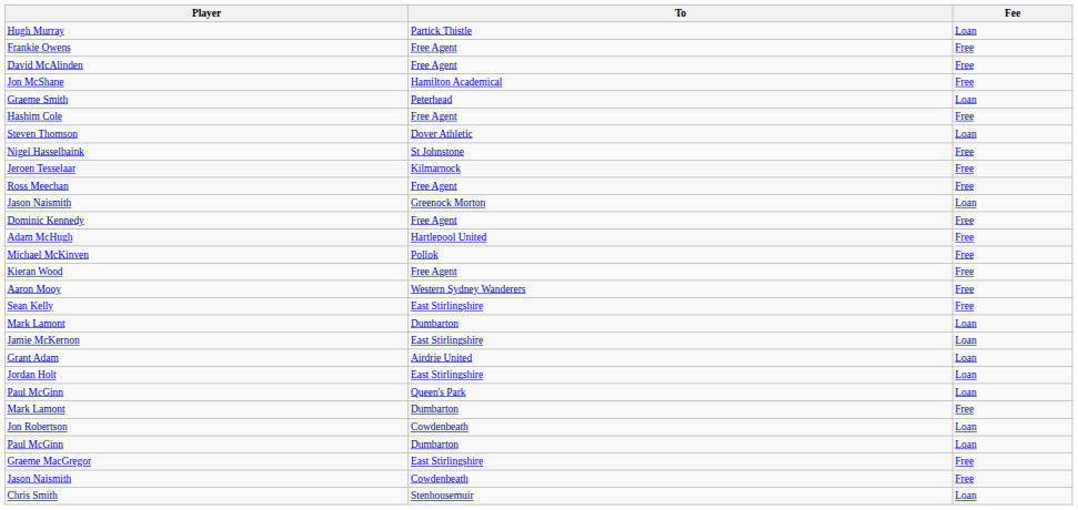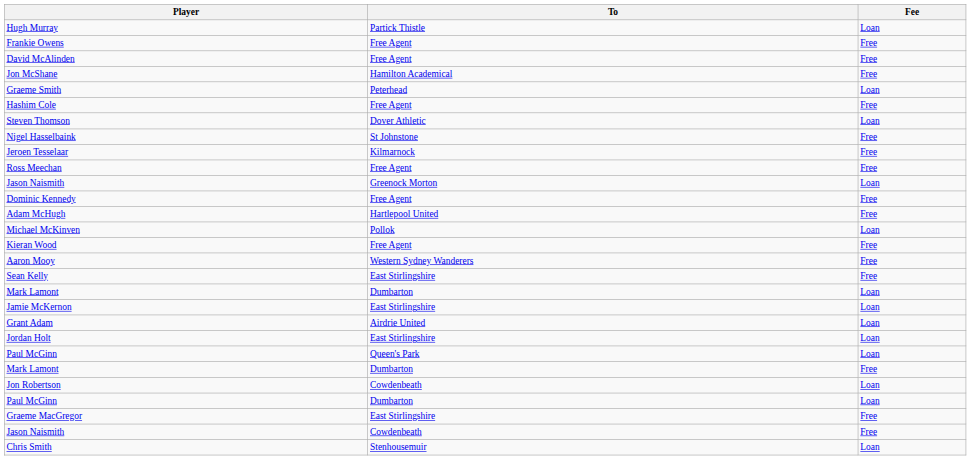Michael McKinven | Fee: Free -> Loan
